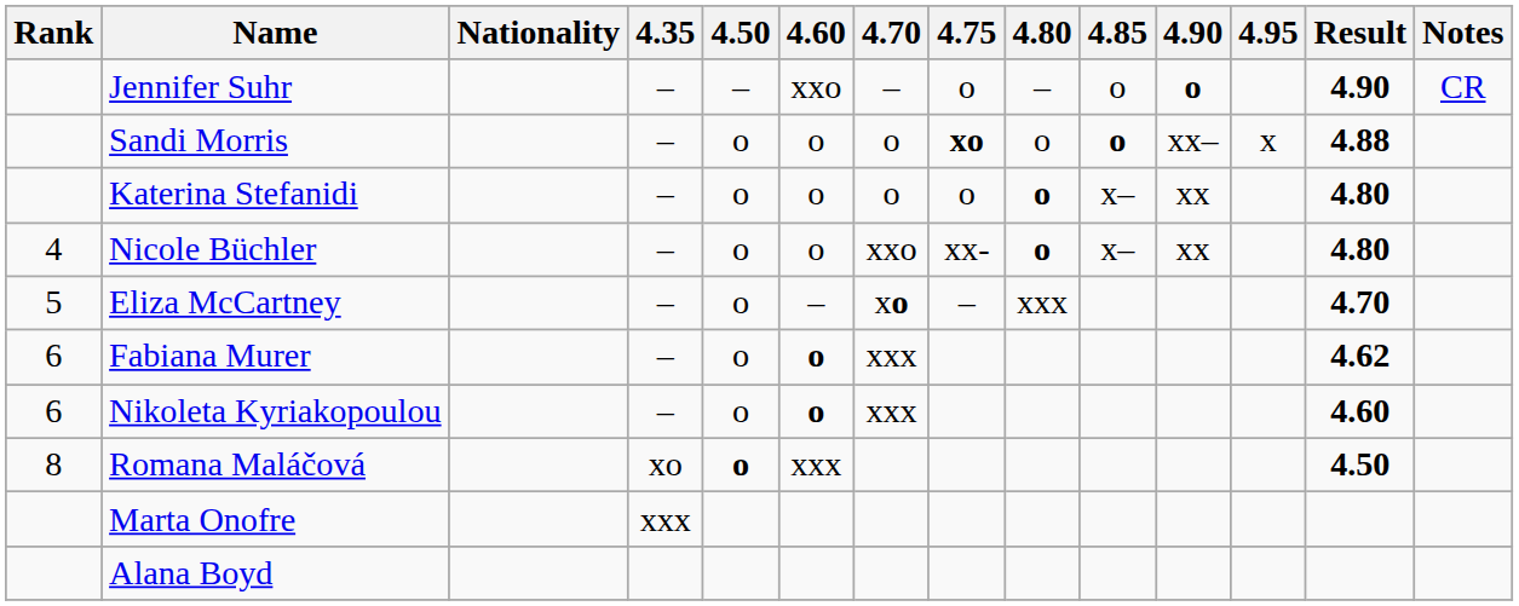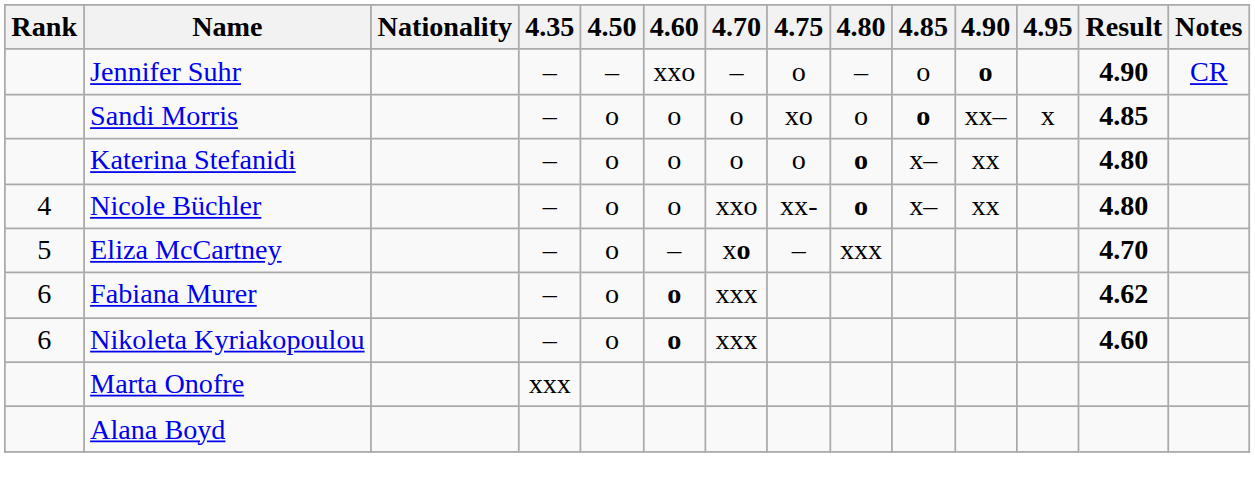Sandi Morris | 4.75: bold -> normal
Sandi Morris | Result: 4.88 -> 4.85
- row: 8 | Romana Maláčová | xo | o | xxx | 4.50
